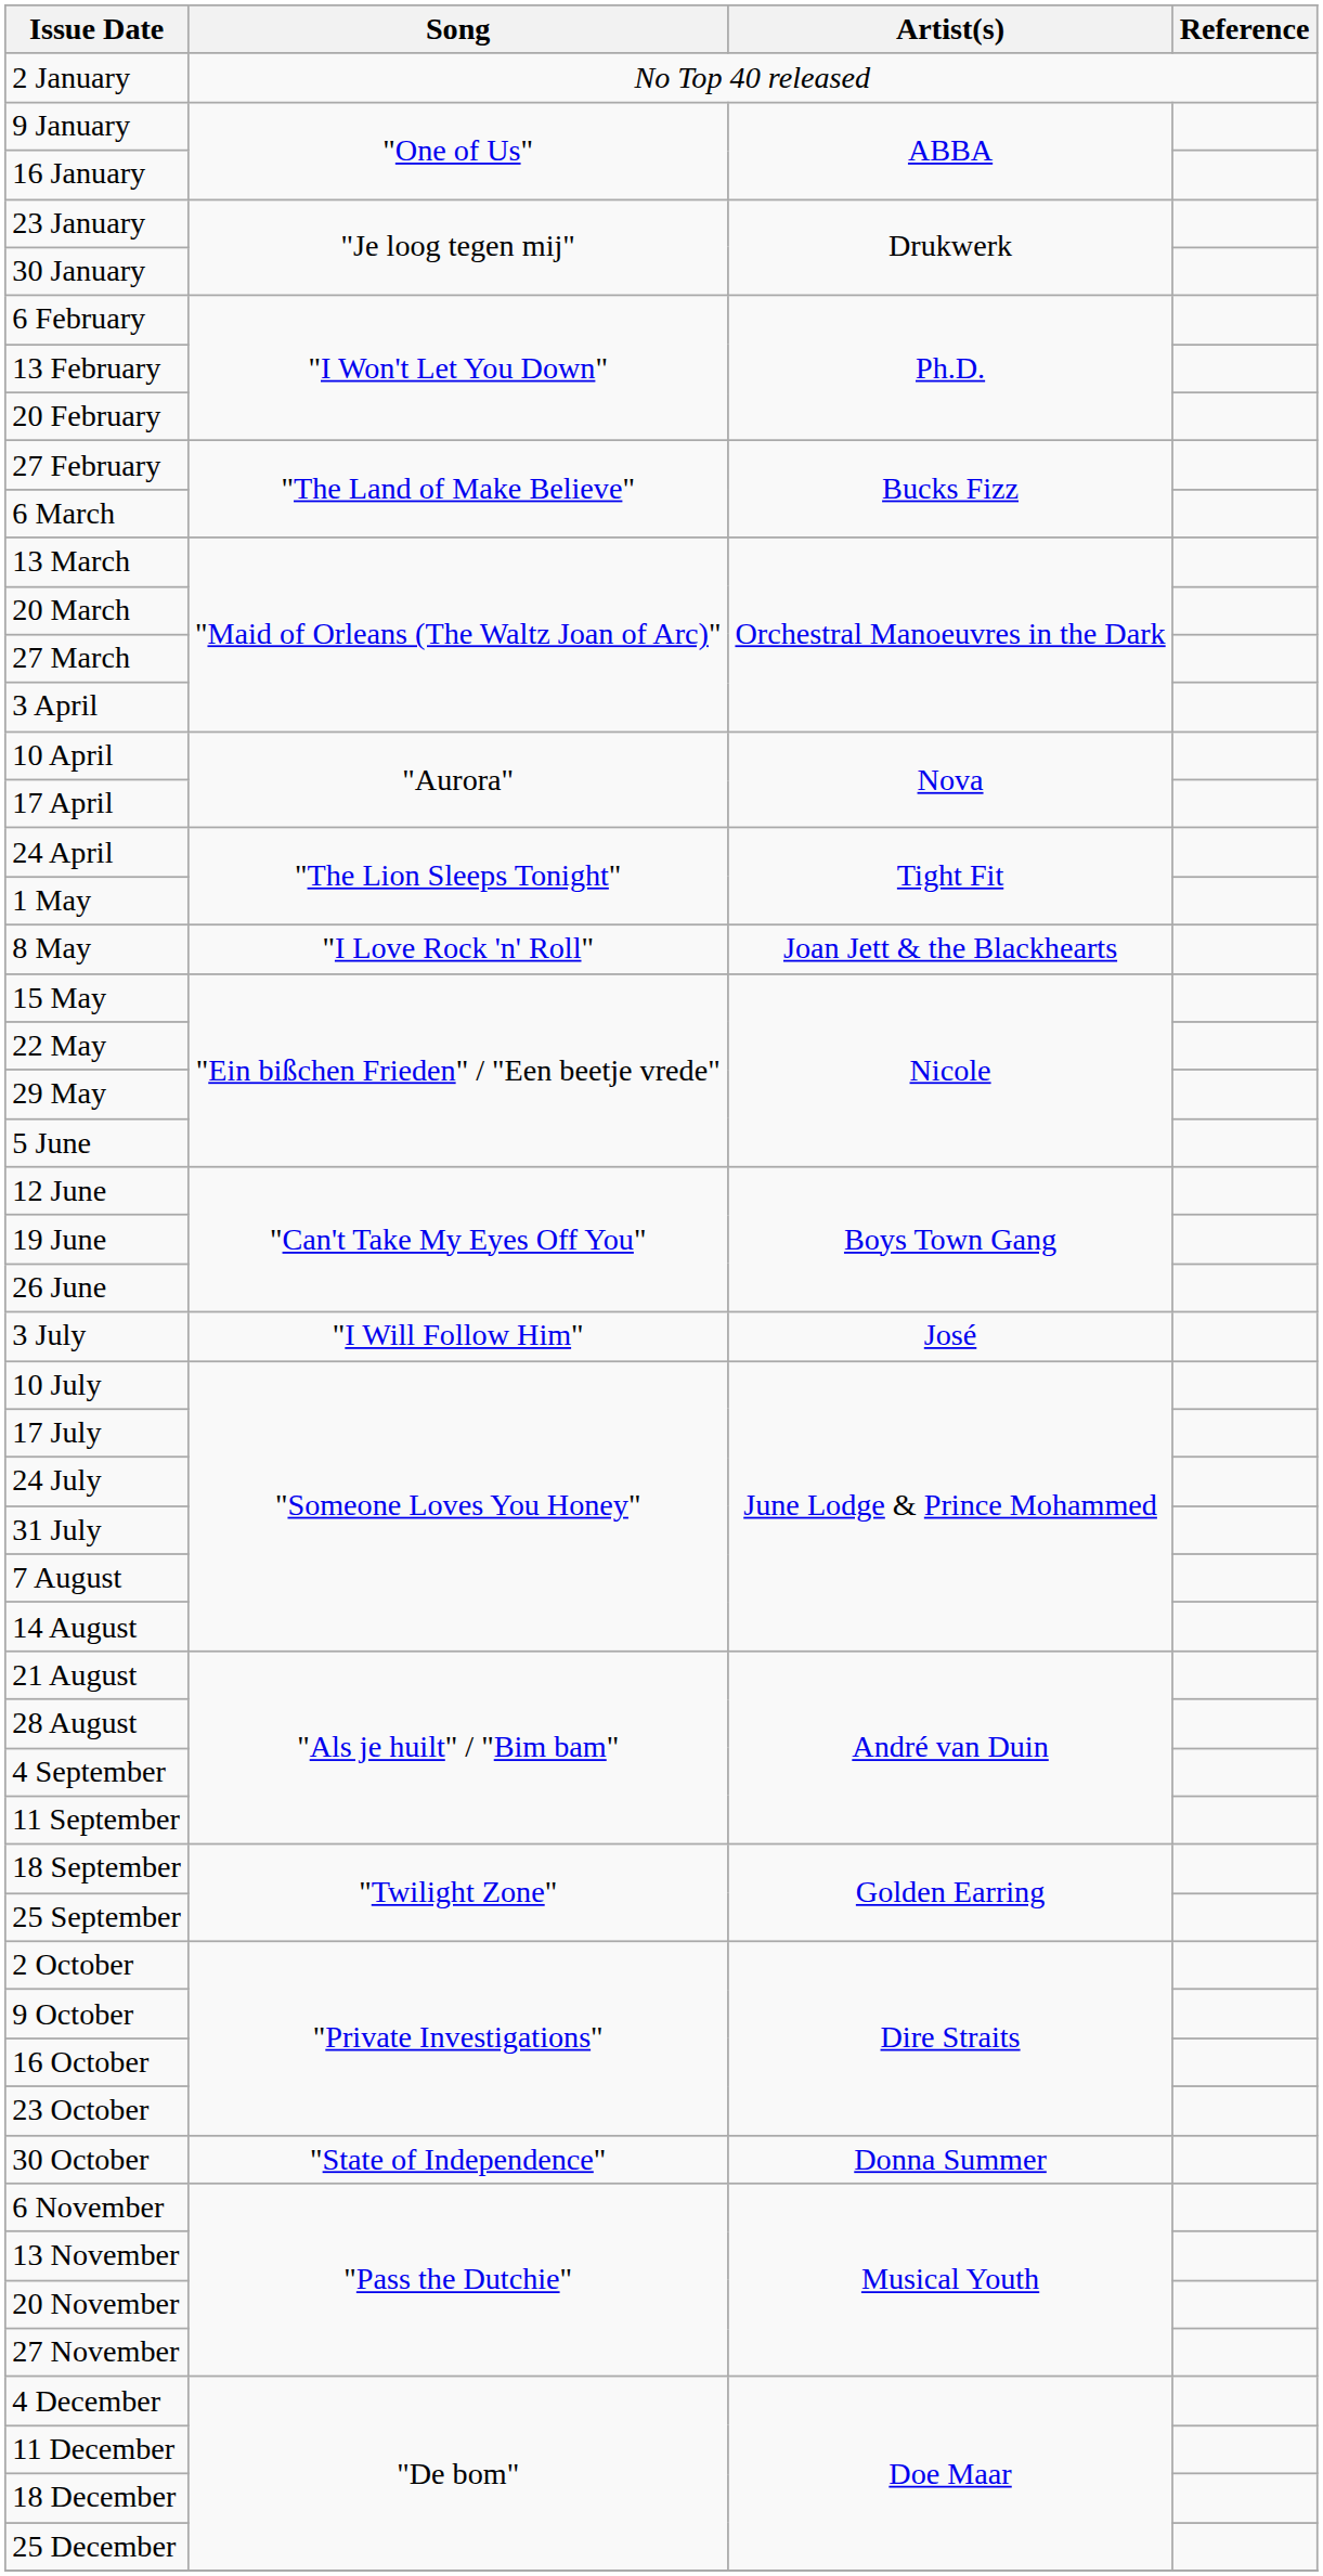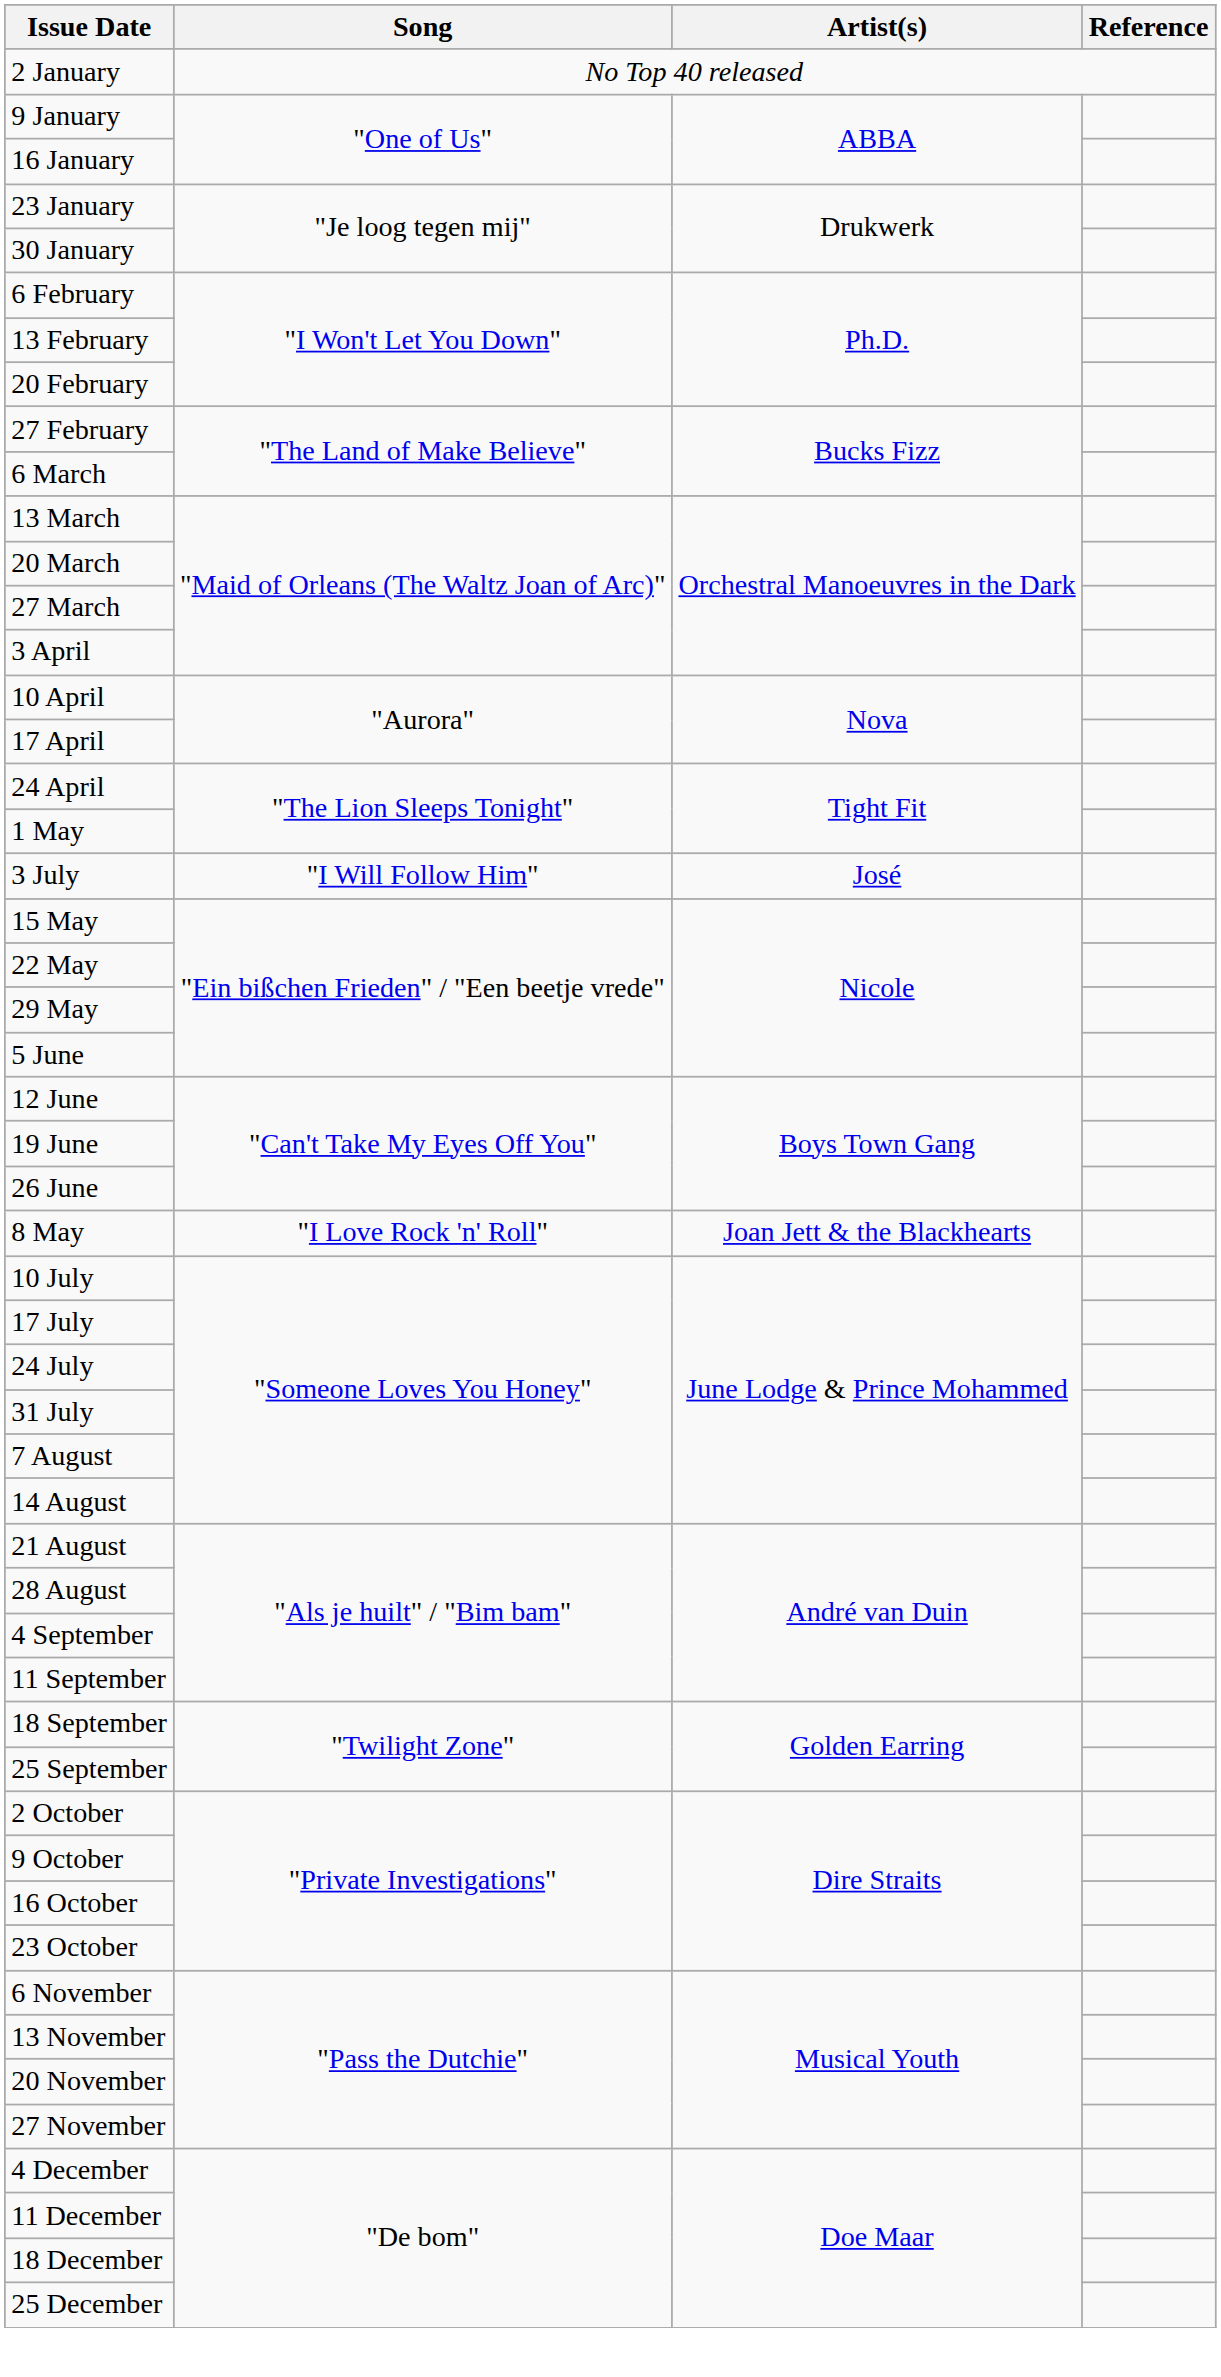rows swapped: 8 May <-> 3 July
- row: 30 October | "State of Independence" | Donna Summer
